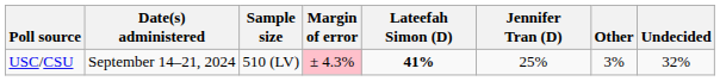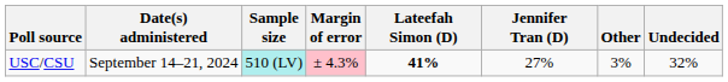USC/CSU | Sample size: no background -> paleturquoise background
USC/CSU | Jennifer Tran (D): 25% -> 27%
